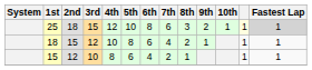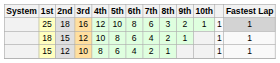25 | 3rd: 15 -> 16
25 | column 12: lightyellow background -> no background
